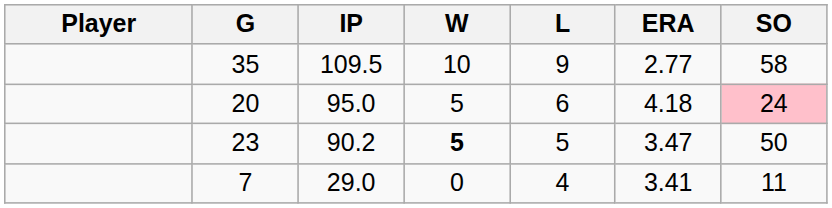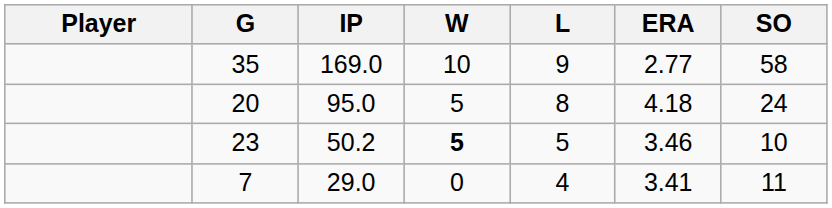35 | IP: 109.5 -> 169.0
20 | L: 6 -> 8
20 | SO: pink background -> no background
23 | IP: 90.2 -> 50.2
23 | ERA: 3.47 -> 3.46
23 | SO: 50 -> 10
